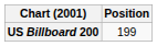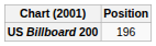US Billboard 200 | Position: 199 -> 196
